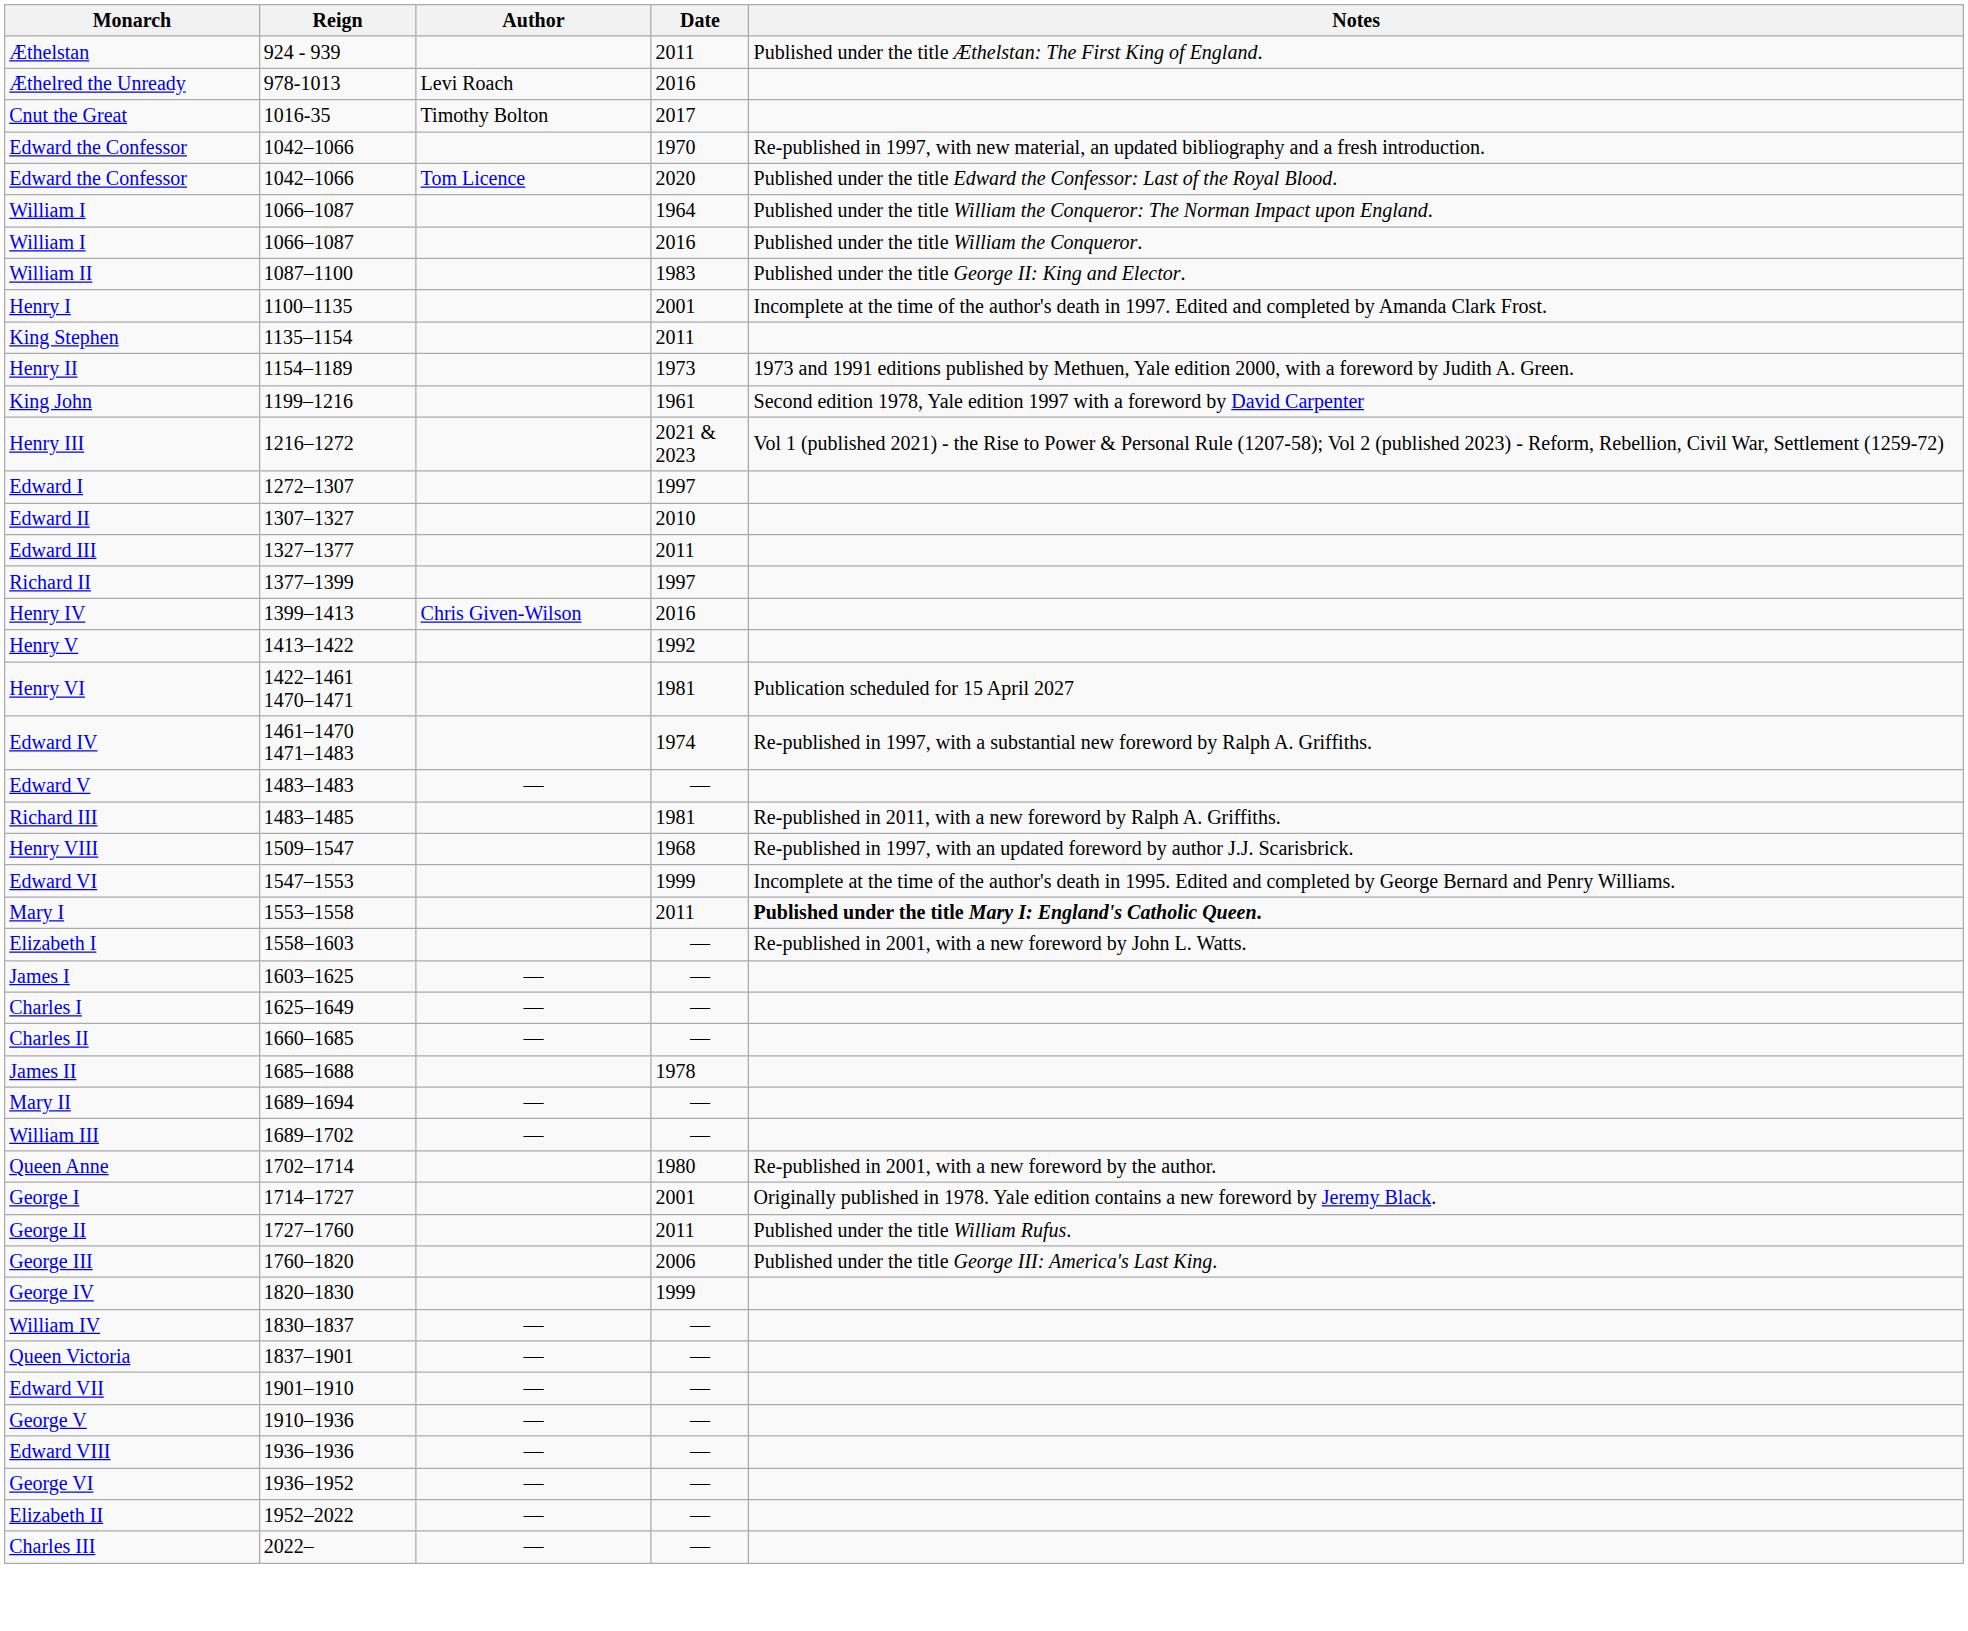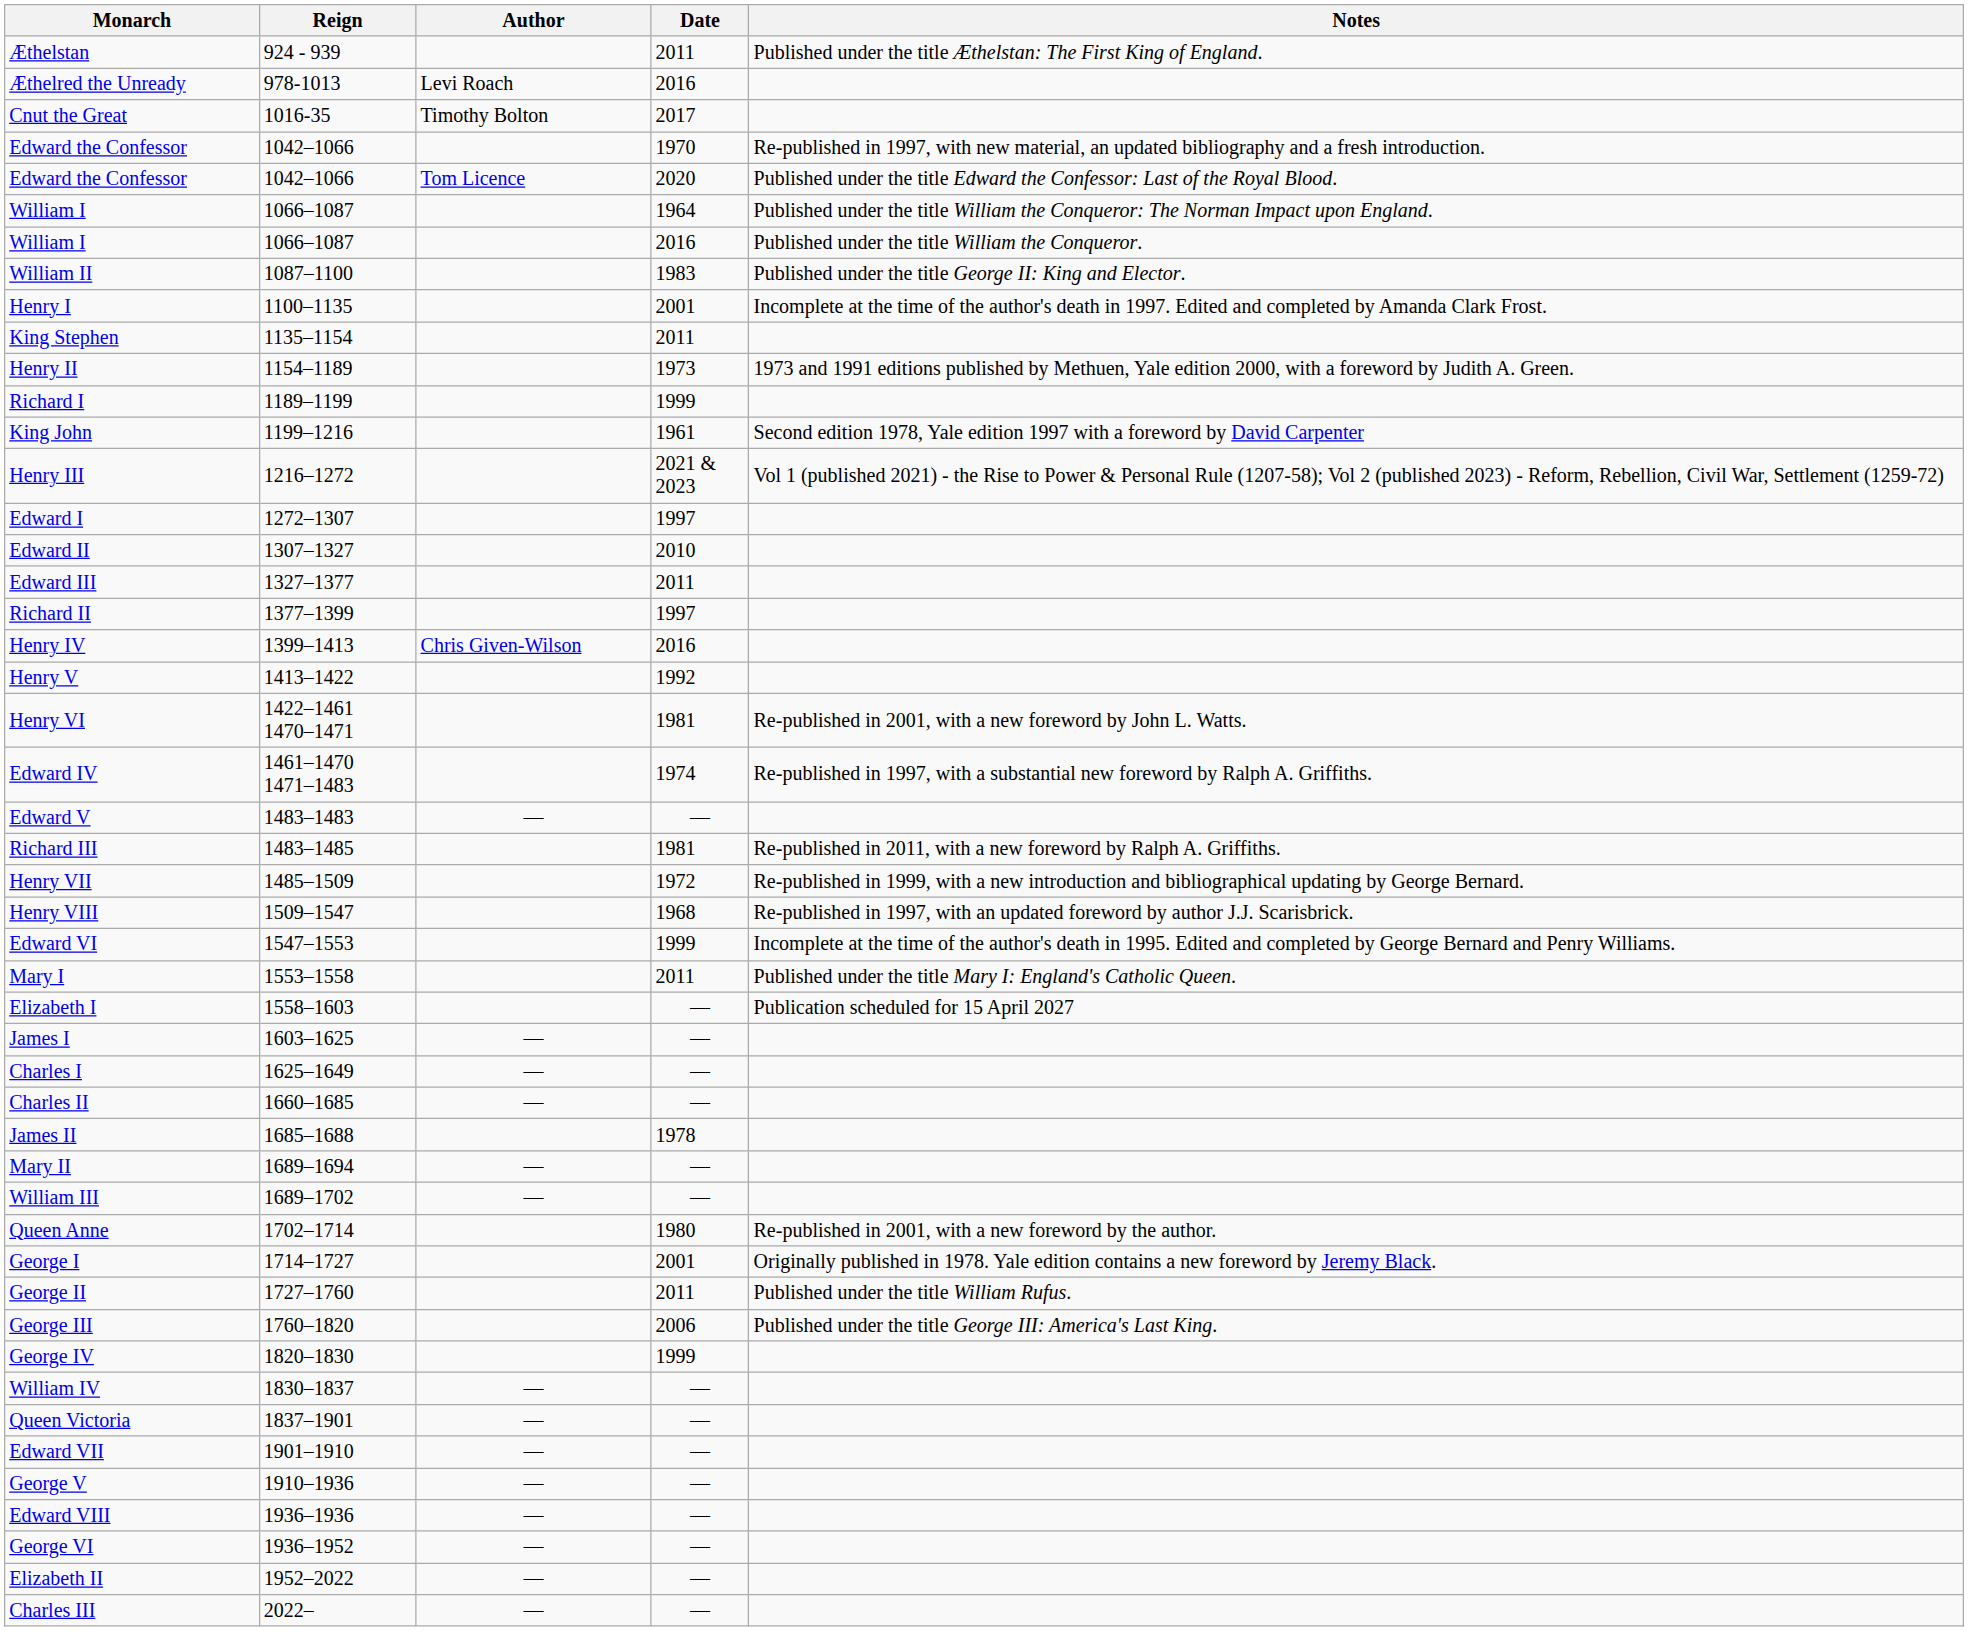+ row: Richard I | 1189–1199 | 1999
Henry VI | Notes: Publication scheduled for 15 April 2027 -> Re-published in 2001, with a new foreword by John L. Watts.
+ row: Henry VII | 1485–1509 | 1972 | Re-published in 1999, with a new introduction and bibliographical updating by George Bernard.
Mary I | Notes: bold -> normal
Elizabeth I | Notes: Re-published in 2001, with a new foreword by John L. Watts. -> Publication scheduled for 15 April 2027
